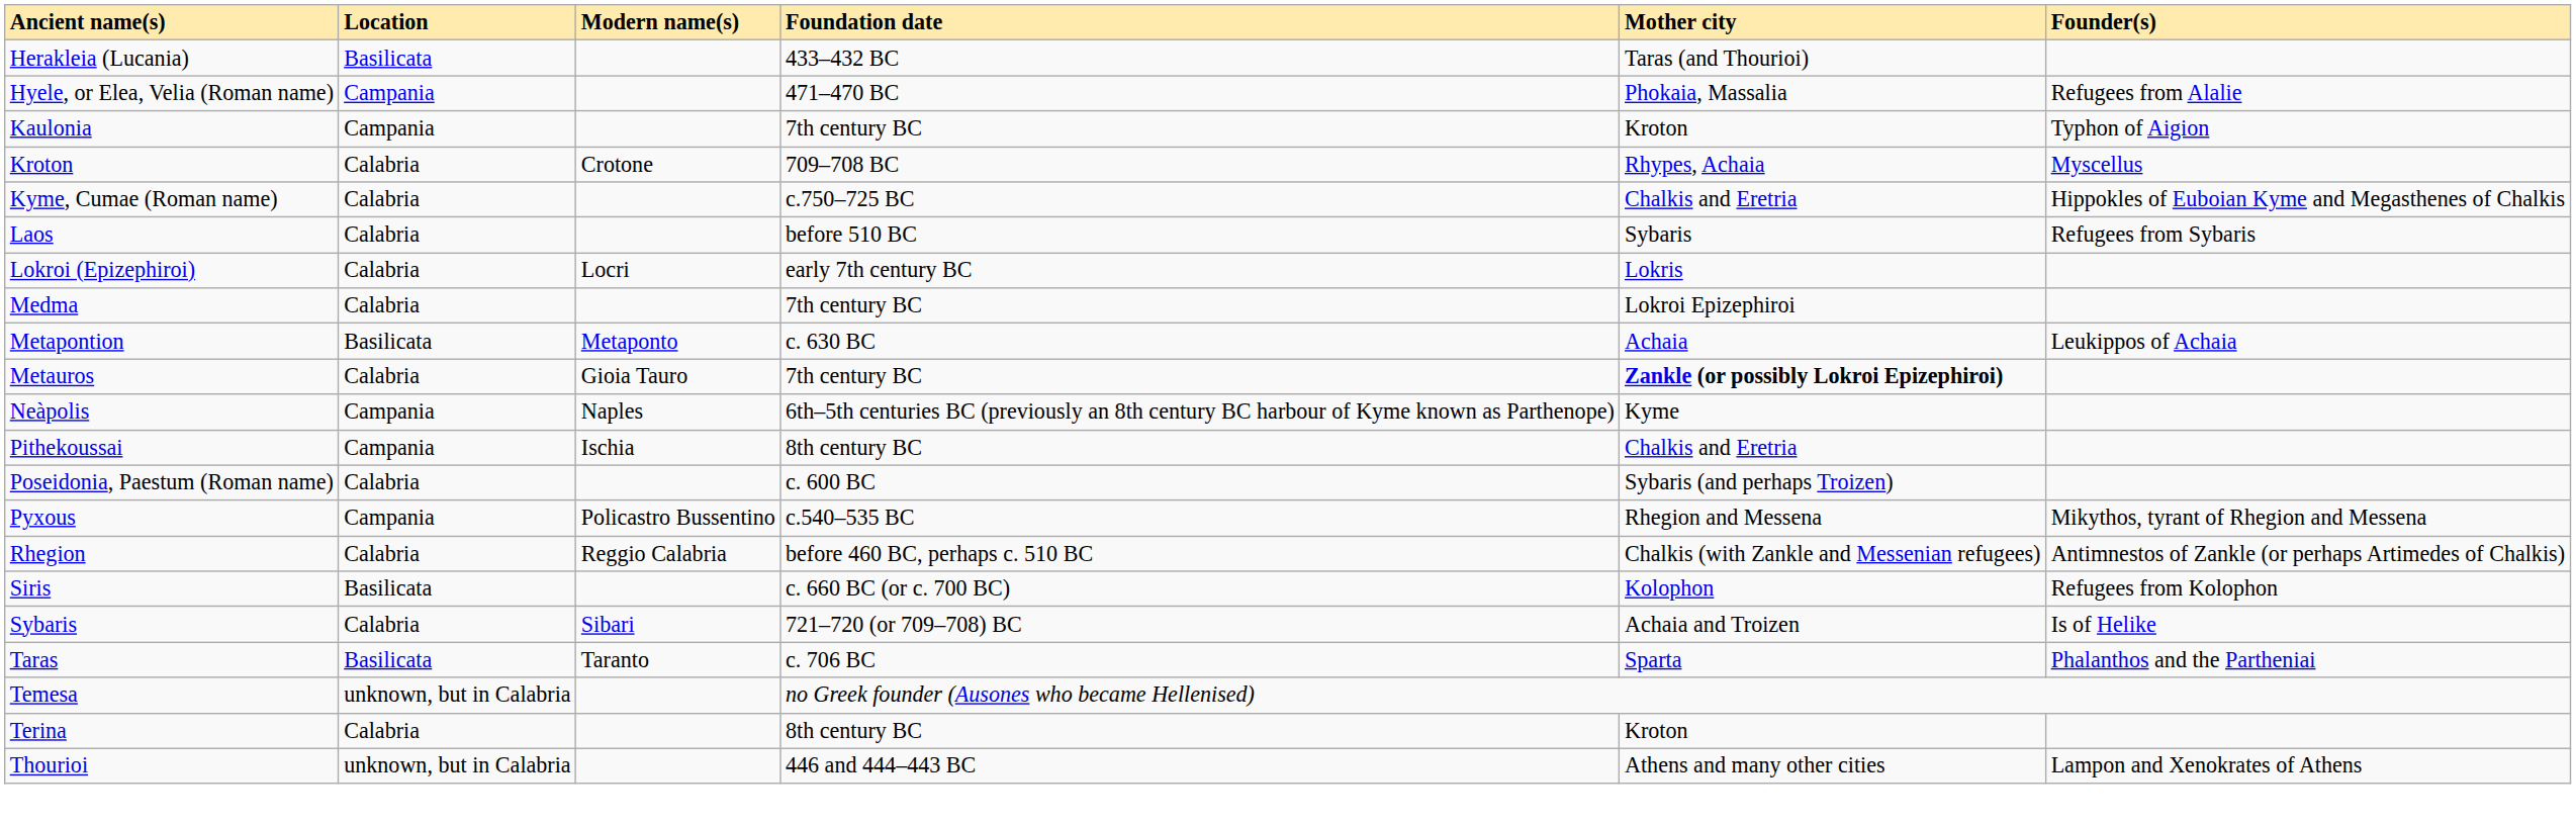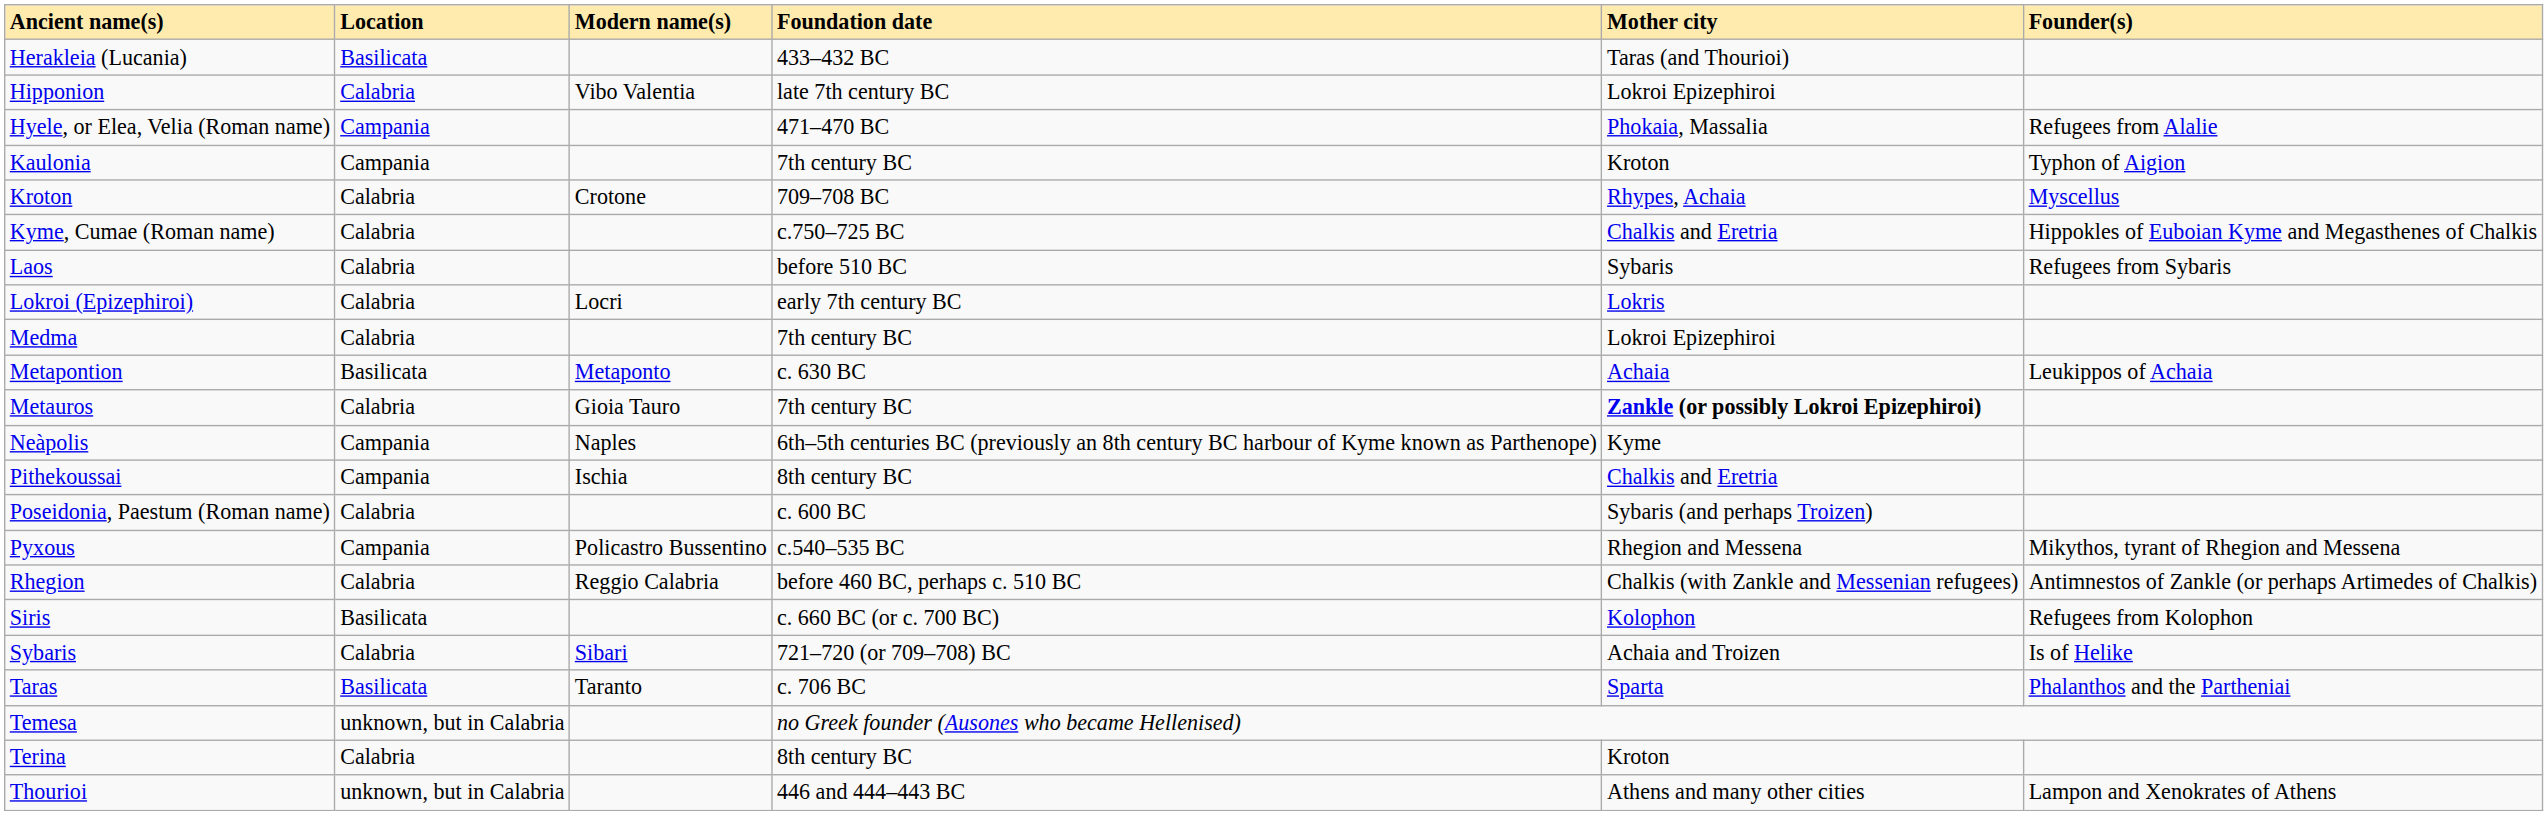+ row: Hipponion | Calabria | Vibo Valentia | late 7th century BC | Lokroi Epizephiroi
